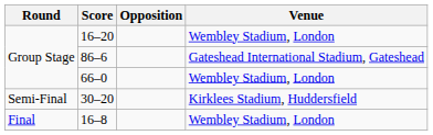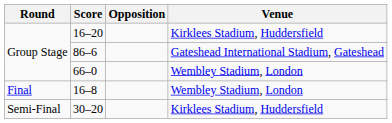16–20 | Venue: Wembley Stadium, London -> Kirklees Stadium, Huddersfield
rows swapped: 30–20 <-> 16–8
